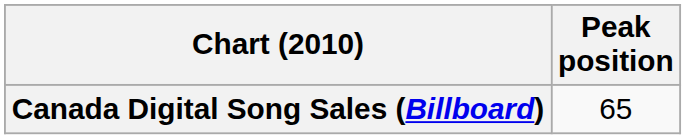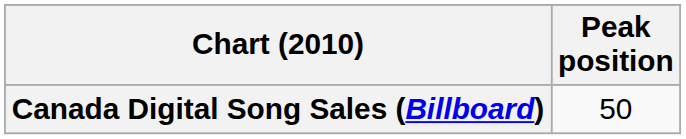Canada Digital Song Sales (Billboard) | Peak position: 65 -> 50
